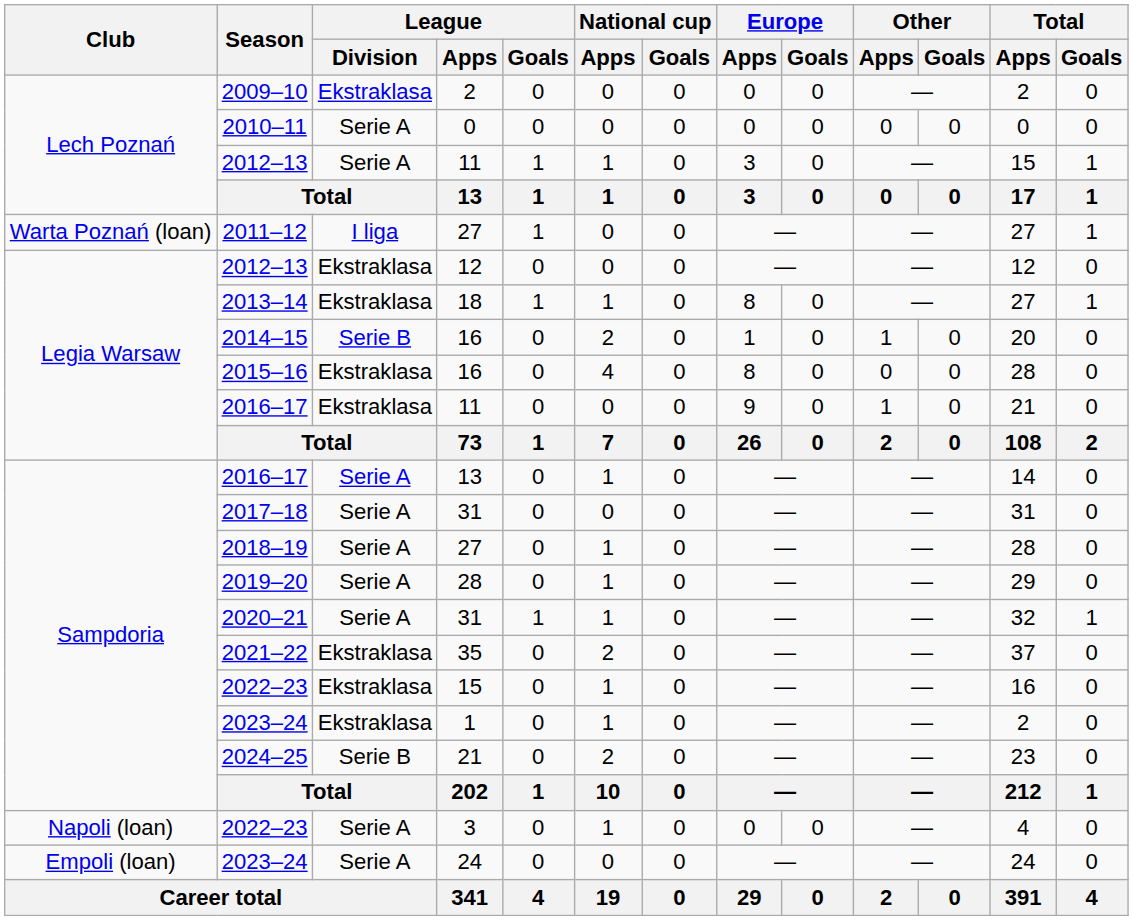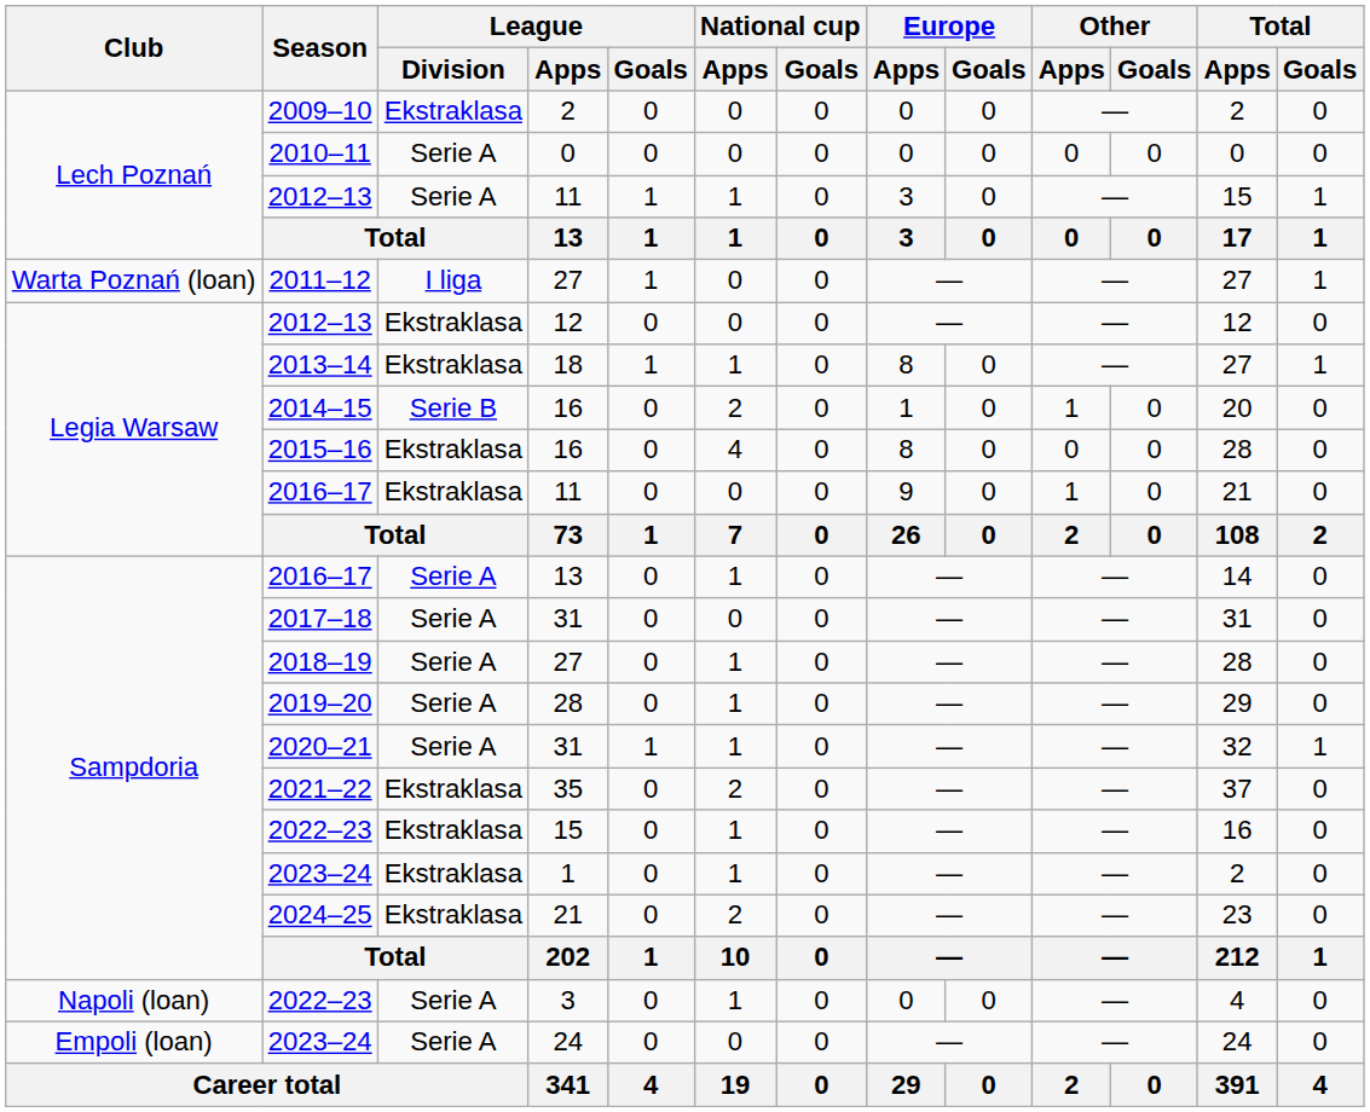2024–25 | League / Division: Serie B -> Ekstraklasa
